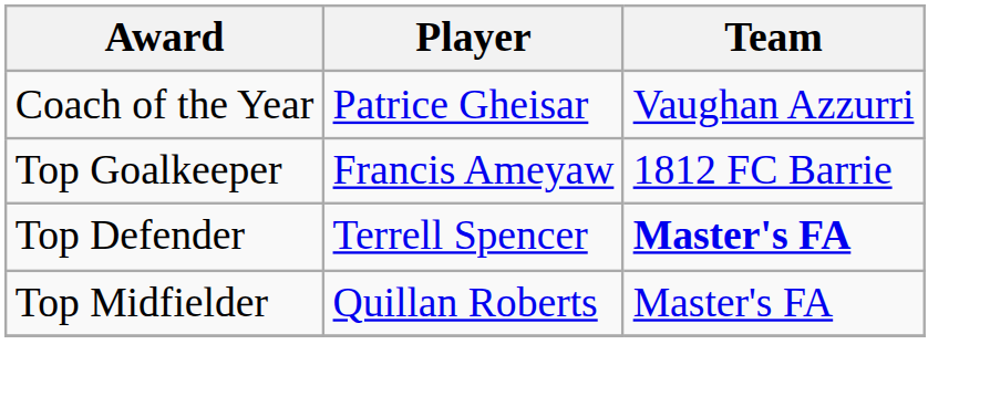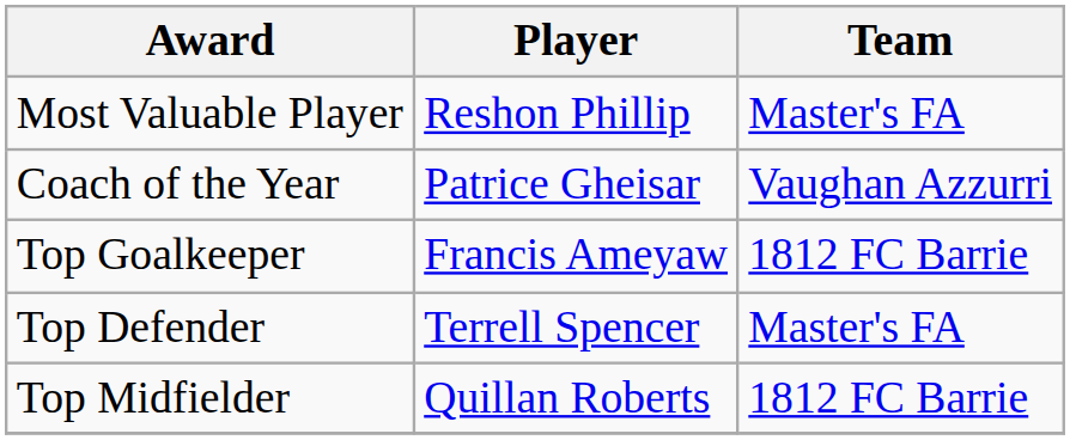+ row: Most Valuable Player | Reshon Phillip | Master's FA
Top Defender | Team: bold -> normal
Top Midfielder | Team: Master's FA -> 1812 FC Barrie
